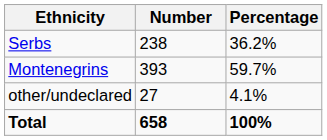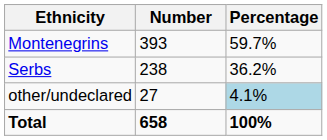rows swapped: Montenegrins <-> Serbs
other/undeclared | Percentage: no background -> lightblue background
